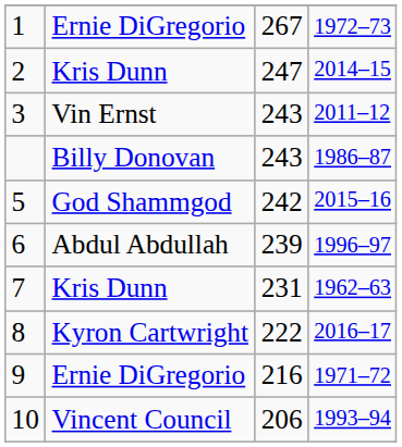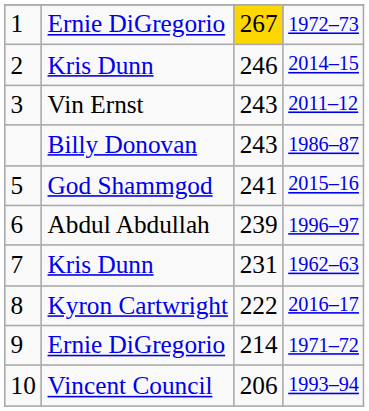1 | column 3: no background -> gold background
2 | column 3: 247 -> 246
5 | column 3: 242 -> 241
9 | column 3: 216 -> 214
